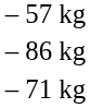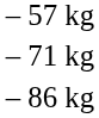rows swapped: – 71 kg <-> – 86 kg
